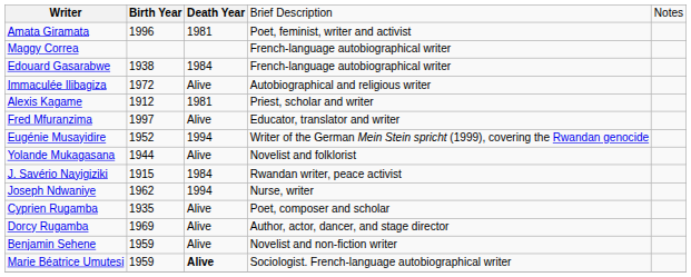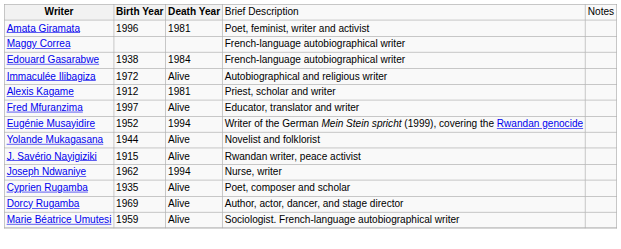J. Savério Nayigiziki | column 3: 1984 -> Alive
- row: Benjamin Sehene | 1959 | Alive | Novelist and non-fiction writer
Marie Béatrice Umutesi | column 3: bold -> normal
